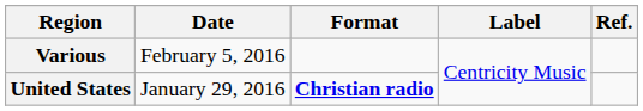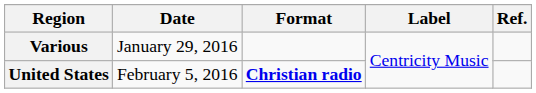Various | Date: February 5, 2016 -> January 29, 2016
United States | Date: January 29, 2016 -> February 5, 2016
